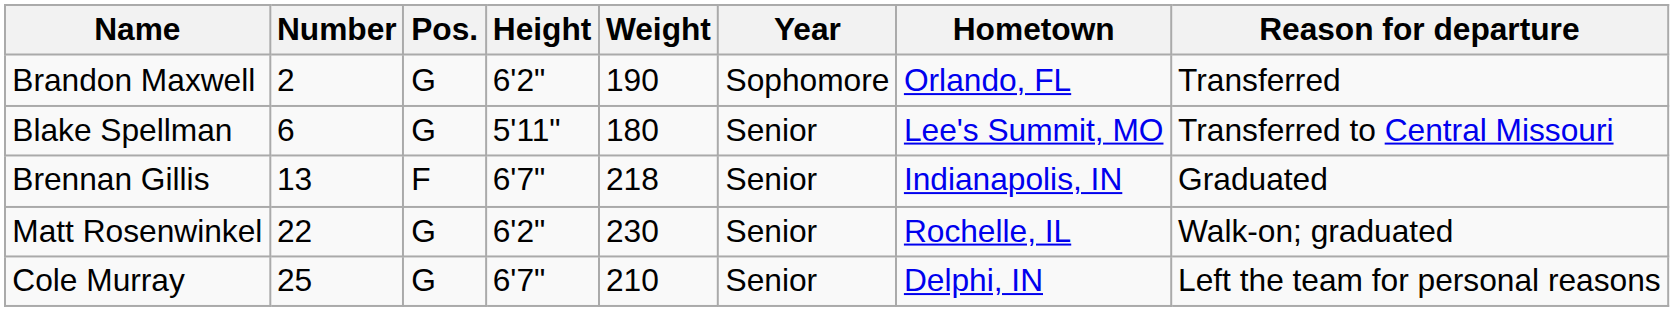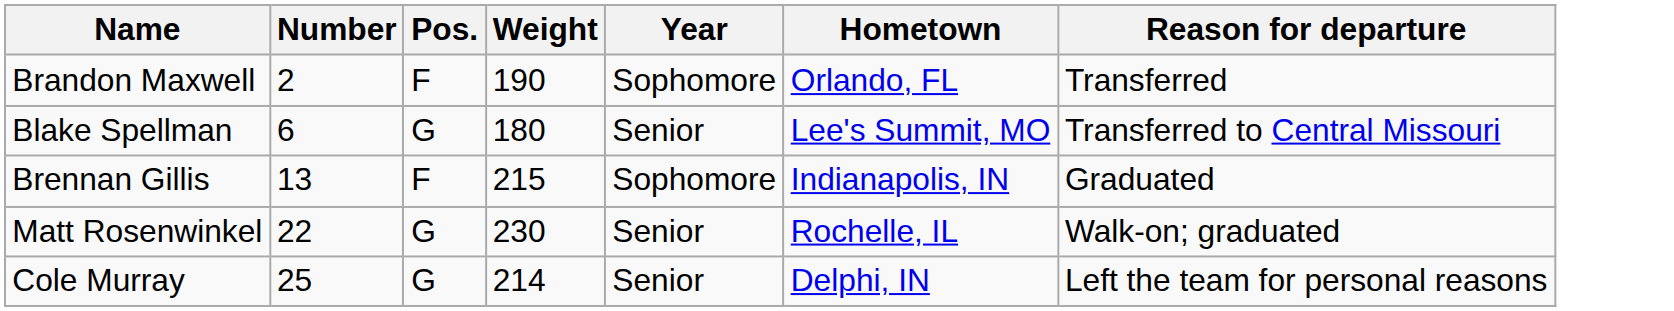- column: Height | 6'2" | 5'11" | 6'7" | 6'2" | 6'7"
Brandon Maxwell | Pos.: G -> F
Brennan Gillis | Weight: 218 -> 215
Brennan Gillis | Year: Senior -> Sophomore
Cole Murray | Weight: 210 -> 214
